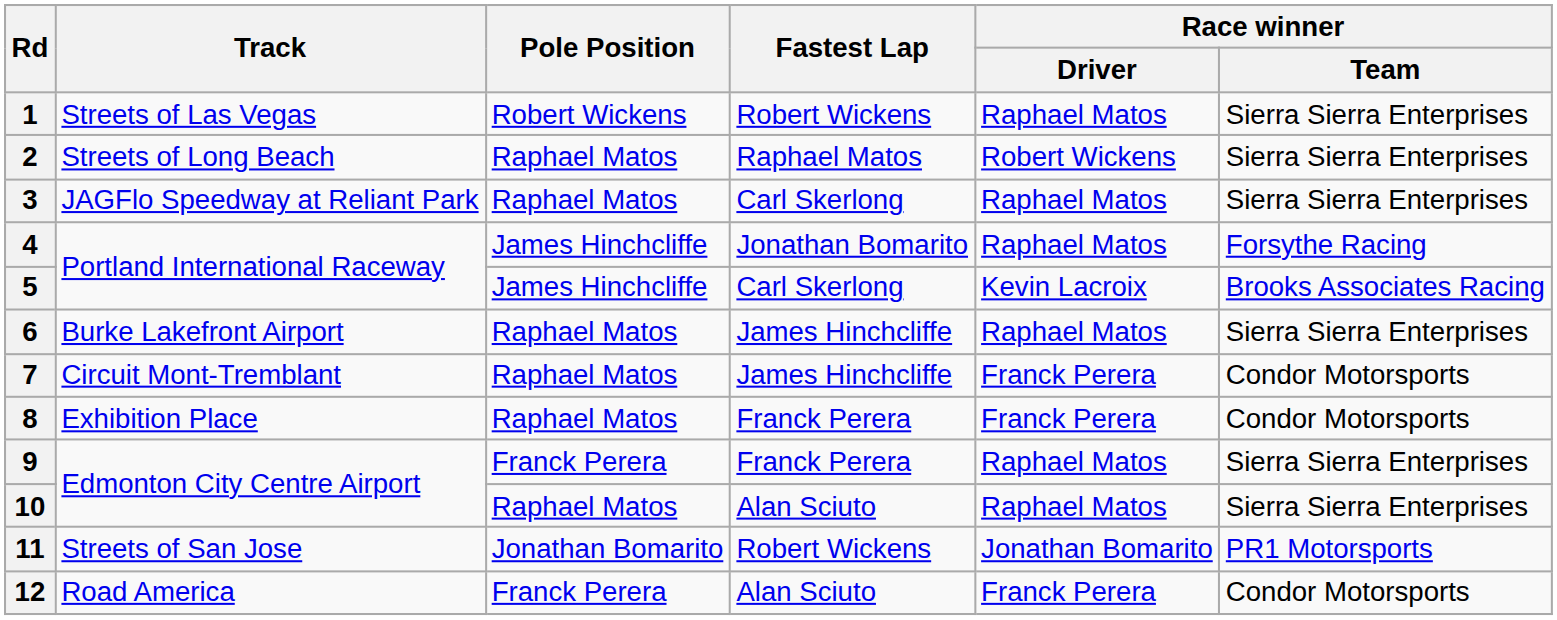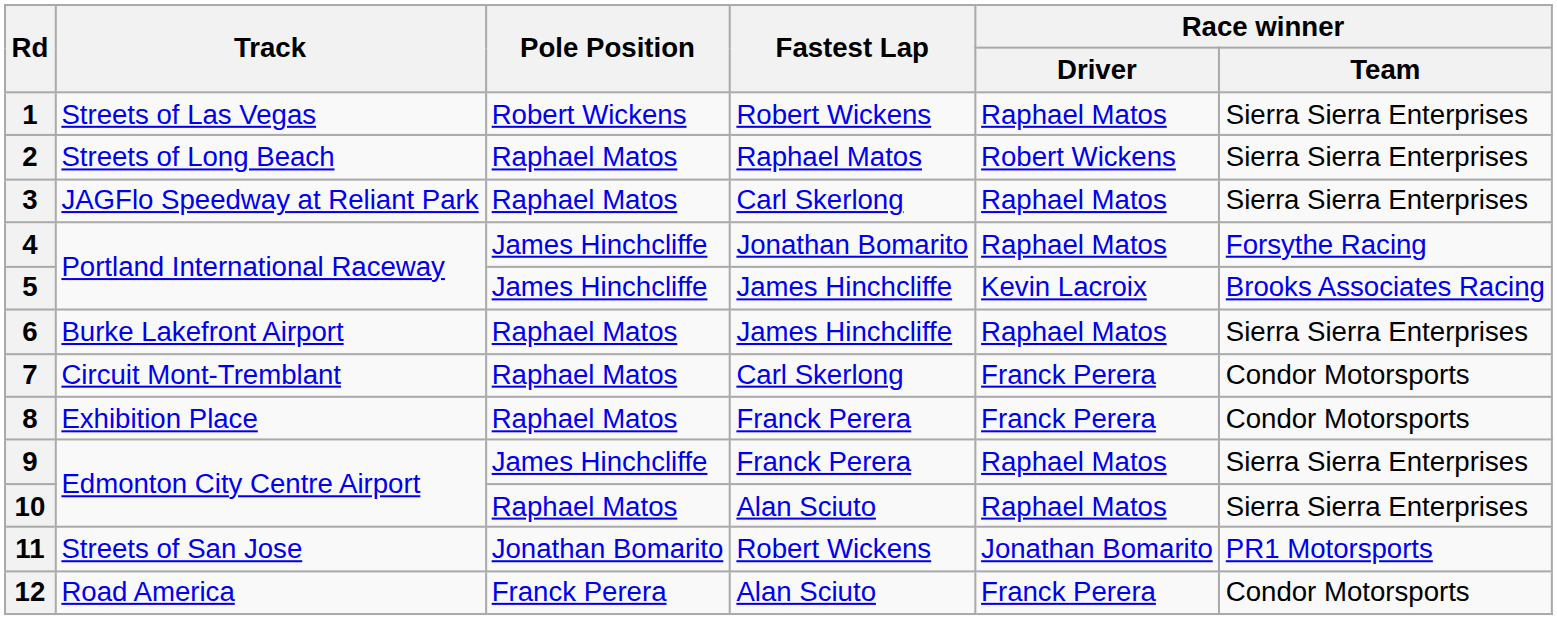5 | Fastest Lap: Carl Skerlong -> James Hinchcliffe
7 | Fastest Lap: James Hinchcliffe -> Carl Skerlong
9 | Pole Position: Franck Perera -> James Hinchcliffe
